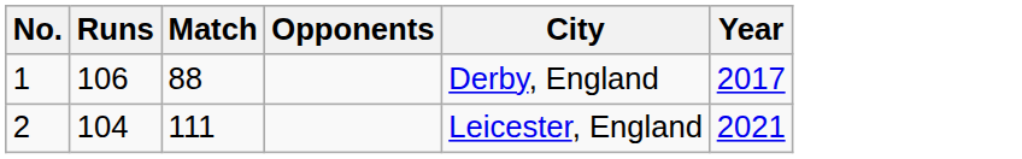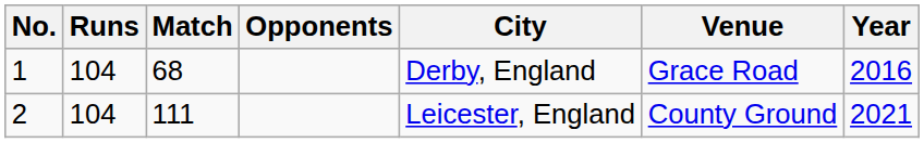+ column: Venue | Grace Road | County Ground
1 | Runs: 106 -> 104
1 | Match: 88 -> 68
1 | Year: 2017 -> 2016
